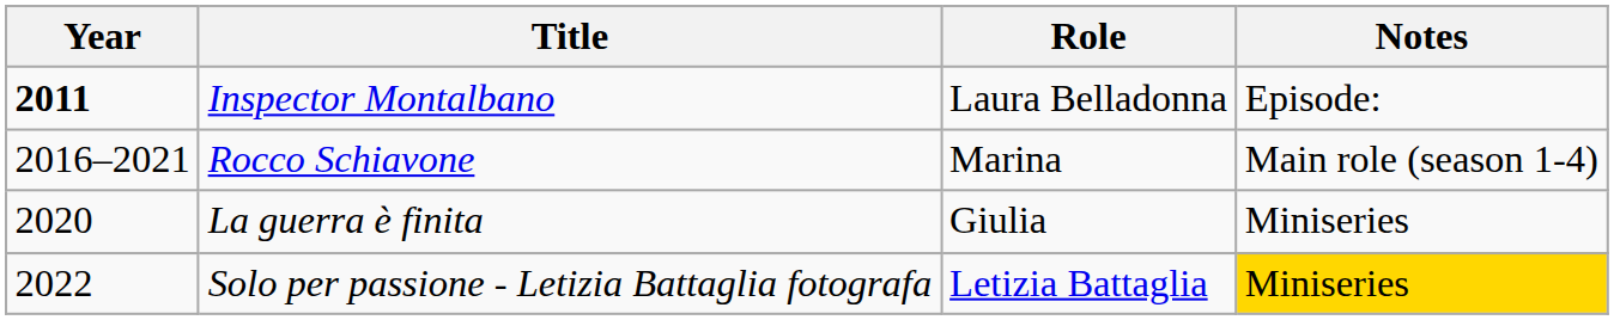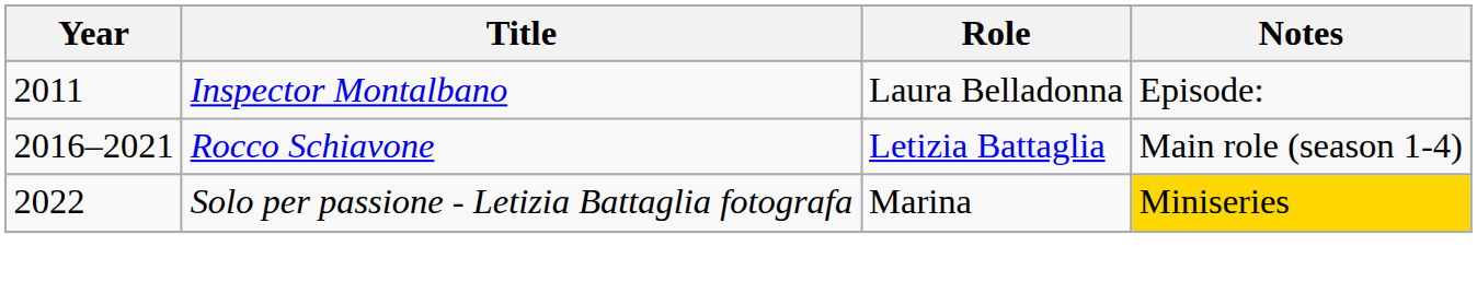Inspector Montalbano | Year: bold -> normal
Rocco Schiavone | Role: Marina -> Letizia Battaglia
- row: 2020 | La guerra è finita | Giulia | Miniseries
Solo per passione - Letizia Battaglia fotografa | Role: Letizia Battaglia -> Marina
